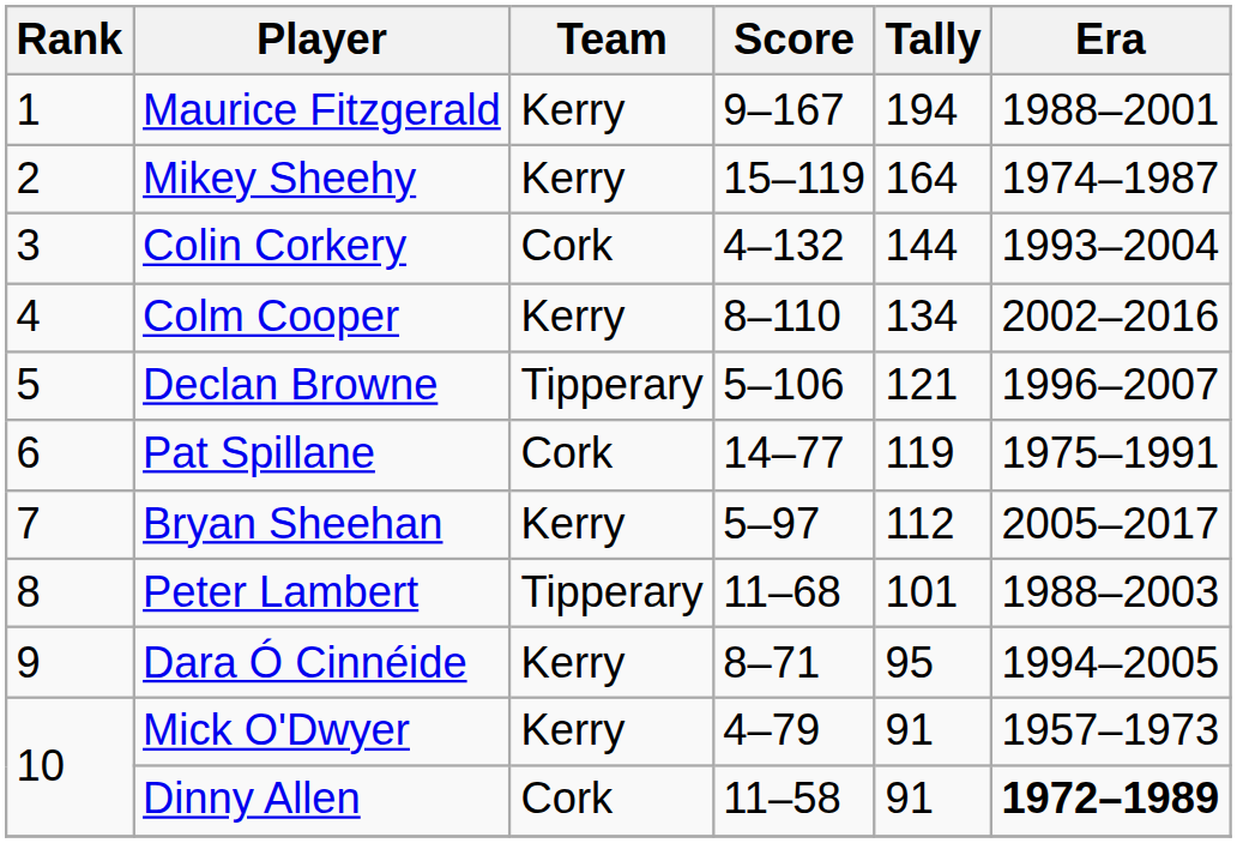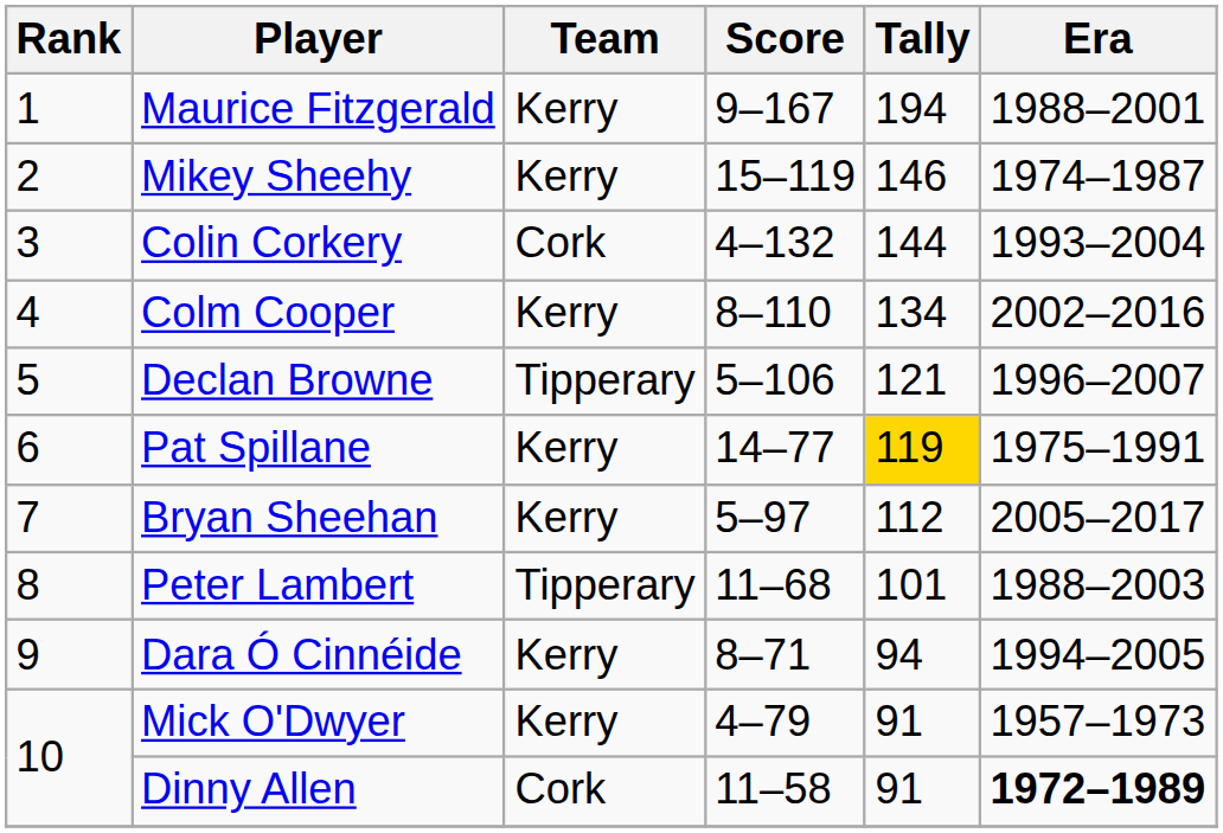Mikey Sheehy | Tally: 164 -> 146
Pat Spillane | Team: Cork -> Kerry
Pat Spillane | Tally: no background -> gold background
Dara Ó Cinnéide | Tally: 95 -> 94
